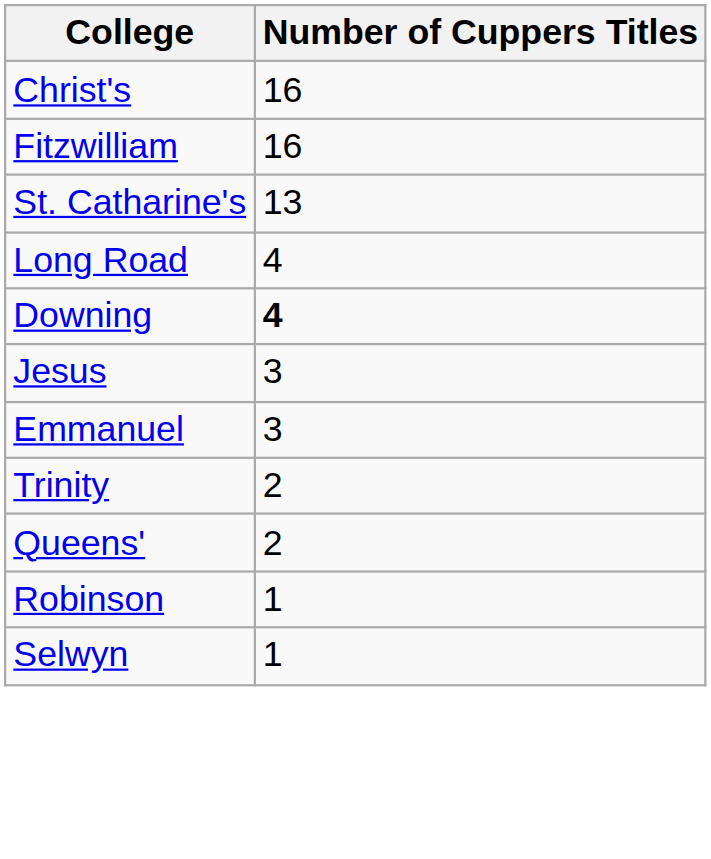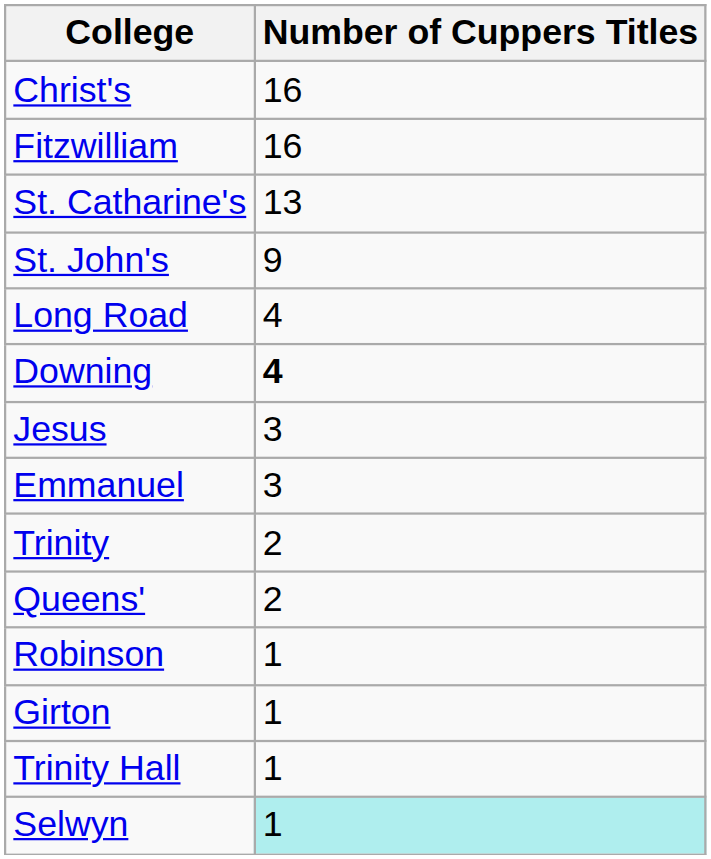+ row: St. John's | 9
+ row: Girton | 1
+ row: Trinity Hall | 1
Selwyn | Number of Cuppers Titles: no background -> paleturquoise background
